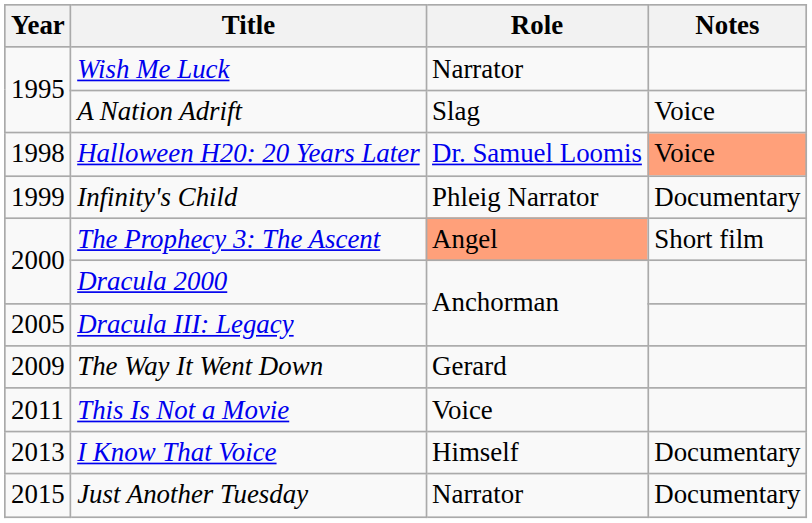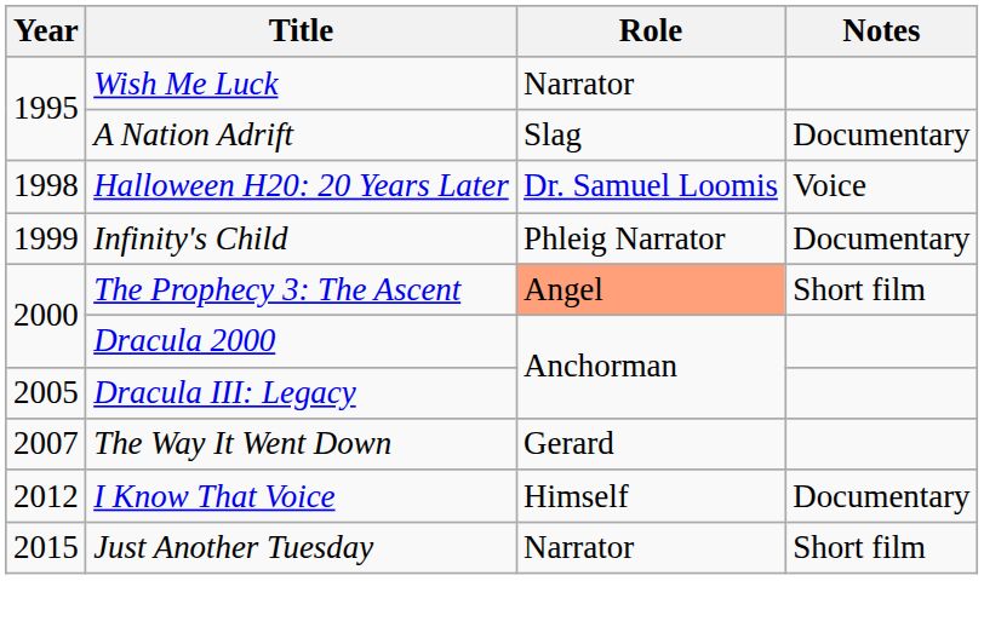A Nation Adrift | Notes: Voice -> Documentary
Halloween H20: 20 Years Later | Notes: lightsalmon background -> no background
The Way It Went Down | Year: 2009 -> 2007
- row: 2011 | This Is Not a Movie | Voice
I Know That Voice | Year: 2013 -> 2012
Just Another Tuesday | Notes: Documentary -> Short film
